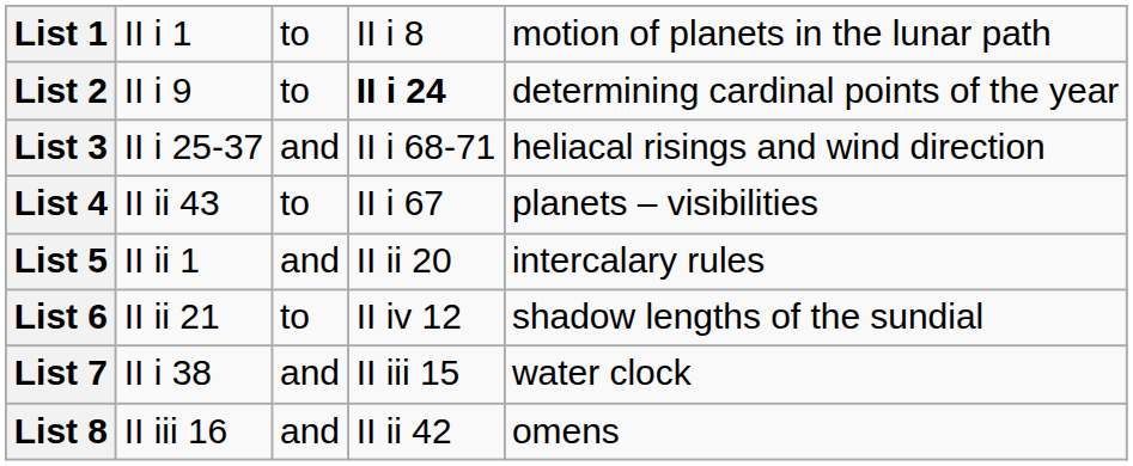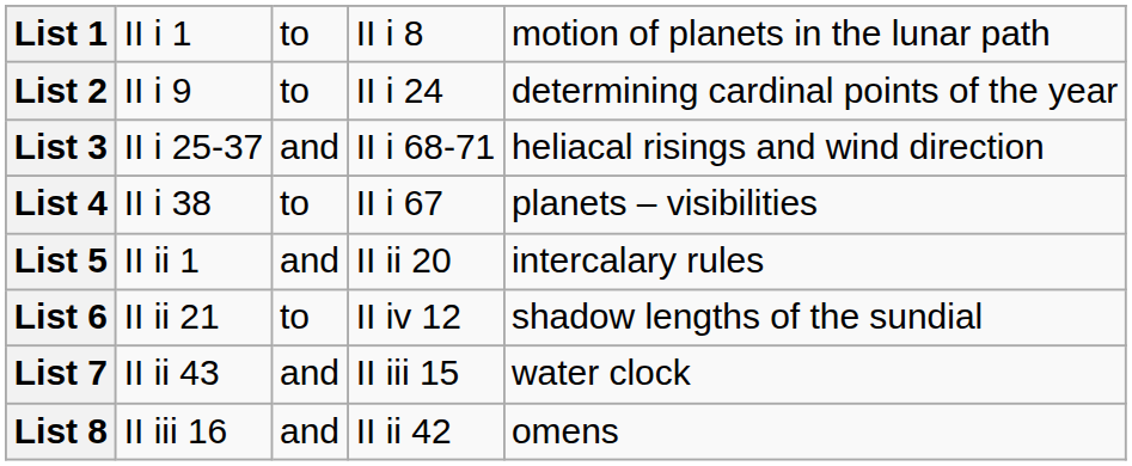List 2 | column 4: bold -> normal
List 4 | column 2: II ii 43 -> II i 38
List 7 | column 2: II i 38 -> II ii 43
